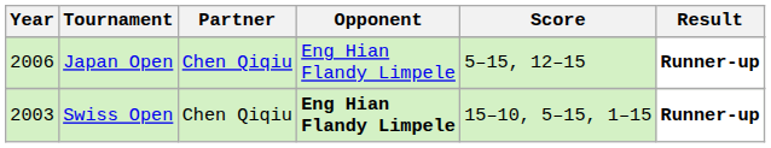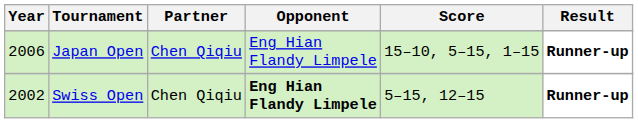Japan Open | Score: 5–15, 12–15 -> 15–10, 5–15, 1–15
Swiss Open | Year: 2003 -> 2002
Swiss Open | Score: 15–10, 5–15, 1–15 -> 5–15, 12–15
